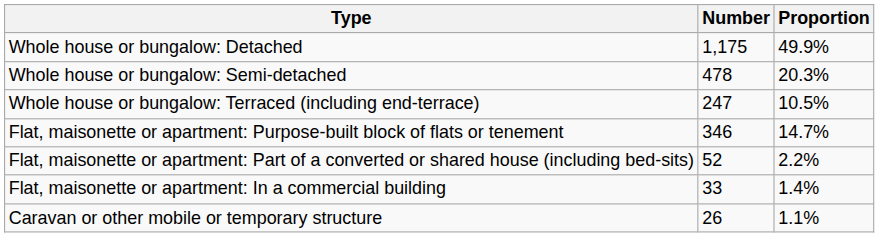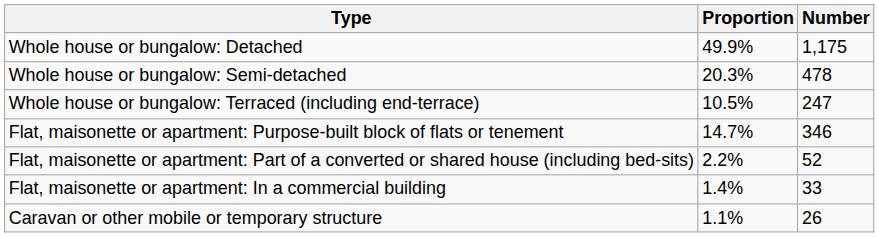columns swapped: Number <-> Proportion
